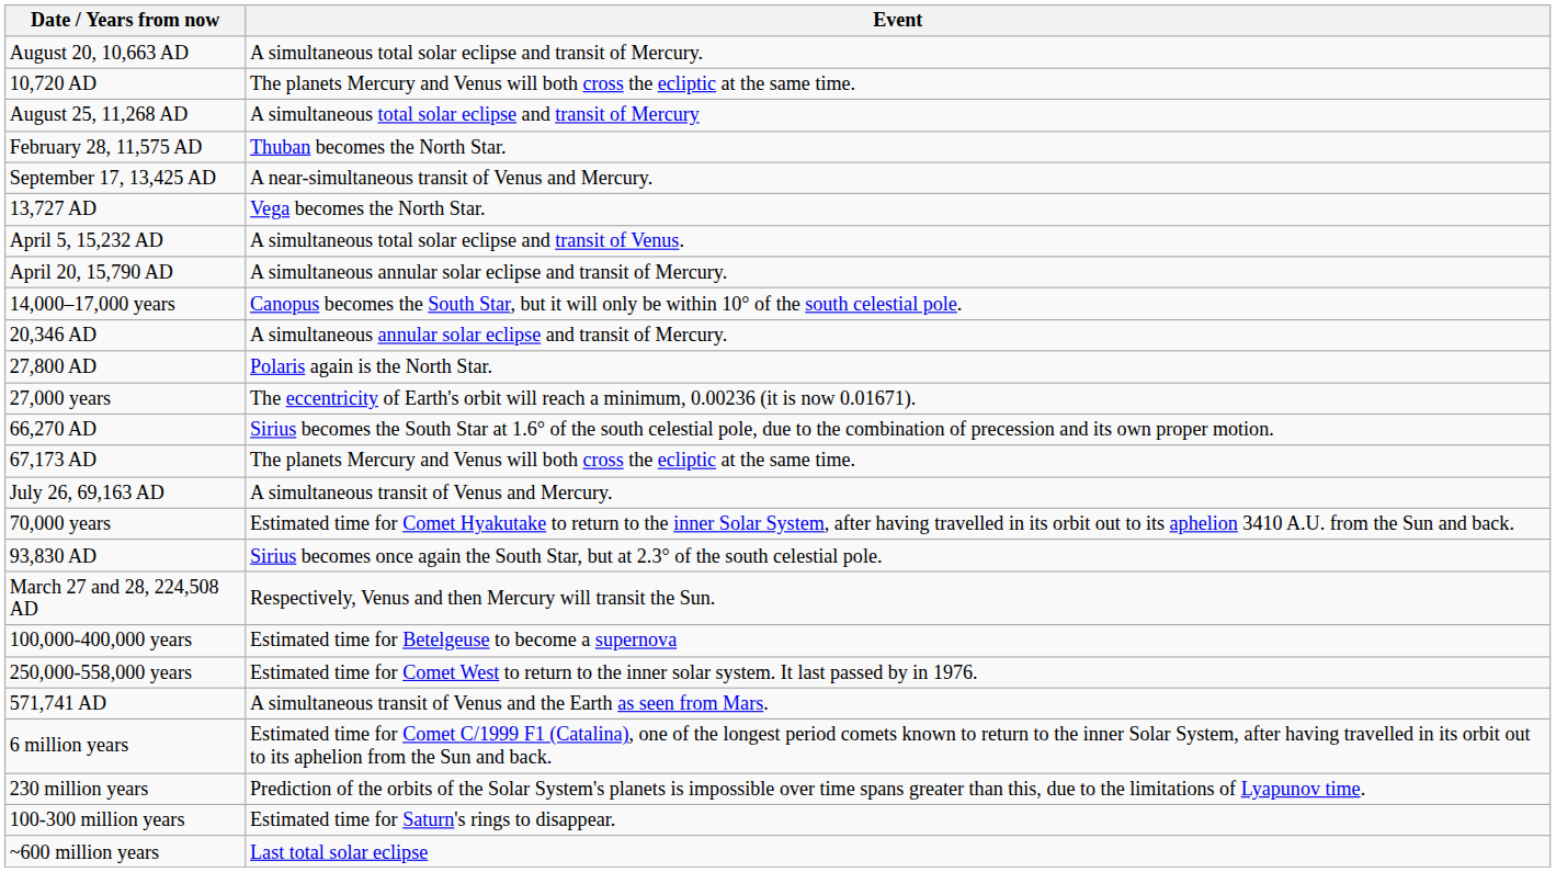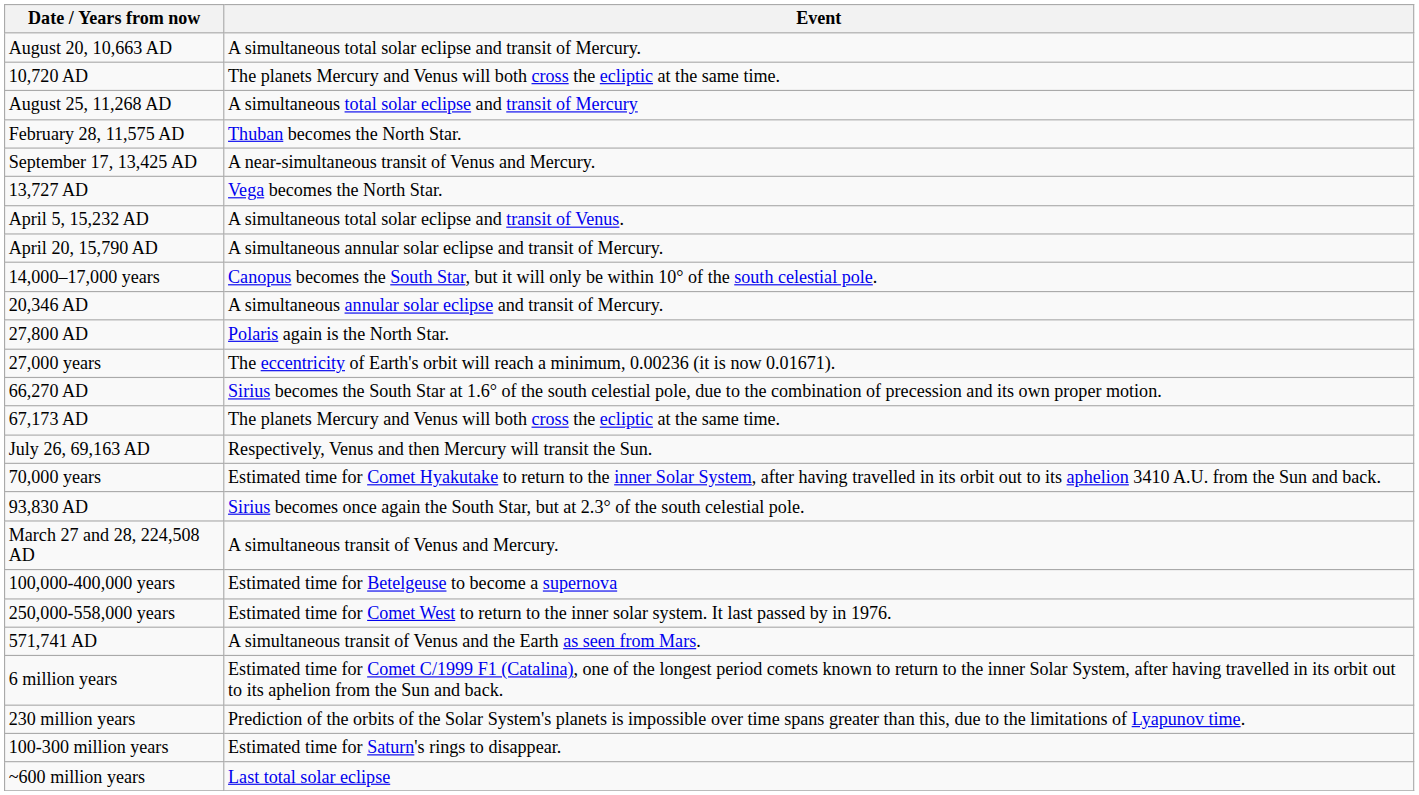July 26, 69,163 AD | Event: A simultaneous transit of Venus and Mercury. -> Respectively, Venus and then Mercury will transit the Sun.
March 27 and 28, 224,508 AD | Event: Respectively, Venus and then Mercury will transit the Sun. -> A simultaneous transit of Venus and Mercury.
